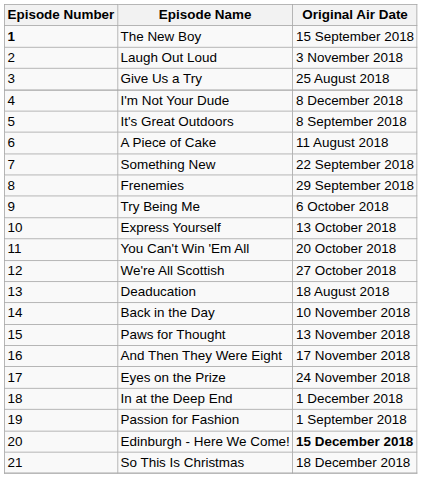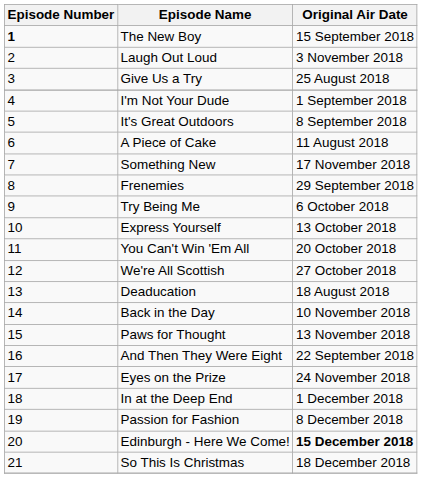I'm Not Your Dude | Original Air Date: 8 December 2018 -> 1 September 2018
Something New | Original Air Date: 22 September 2018 -> 17 November 2018
And Then They Were Eight | Original Air Date: 17 November 2018 -> 22 September 2018
Passion for Fashion | Original Air Date: 1 September 2018 -> 8 December 2018
